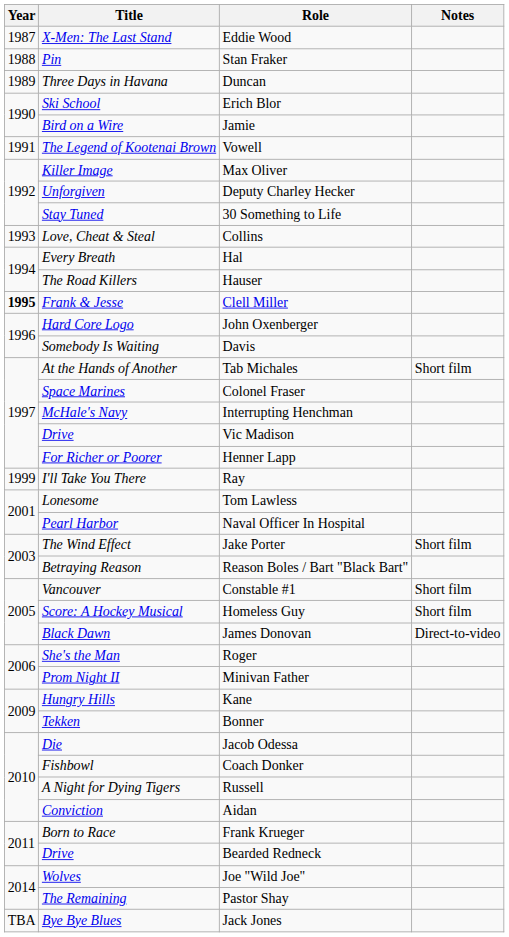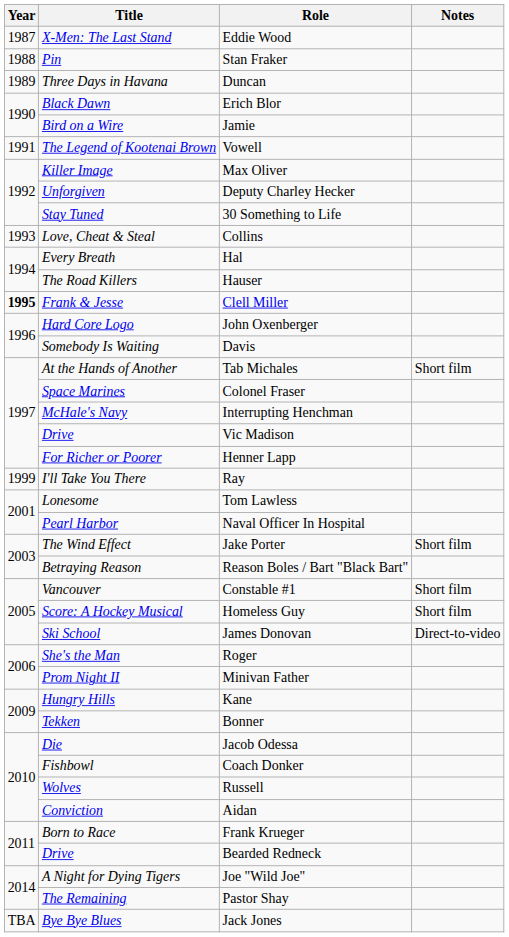Erich Blor | Title: Ski School -> Black Dawn
James Donovan | Title: Black Dawn -> Ski School
Russell | Title: A Night for Dying Tigers -> Wolves
Joe "Wild Joe" | Title: Wolves -> A Night for Dying Tigers
